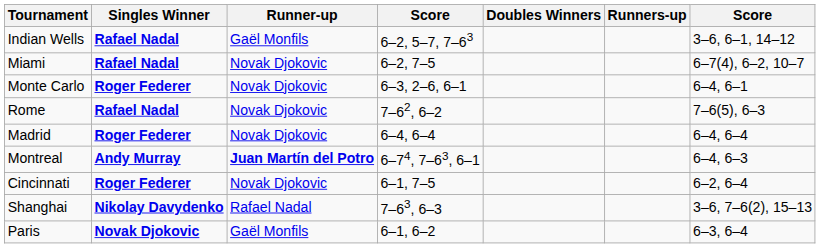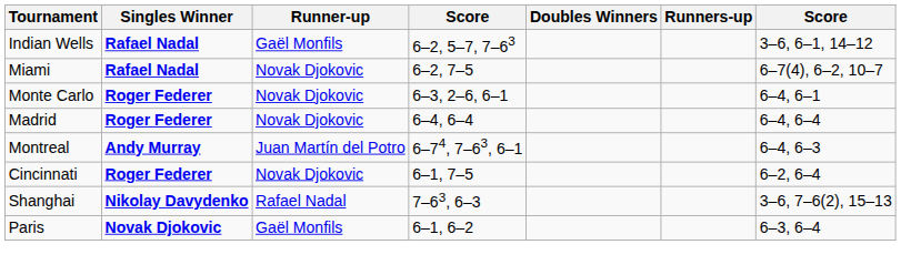- row: Rome | Rafael Nadal | Novak Djokovic | 7–62, 6–2 | 7–6(5), 6–3
Montreal | Runner-up: bold -> normal
